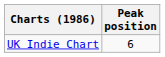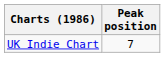UK Indie Chart | Peak position: 6 -> 7
